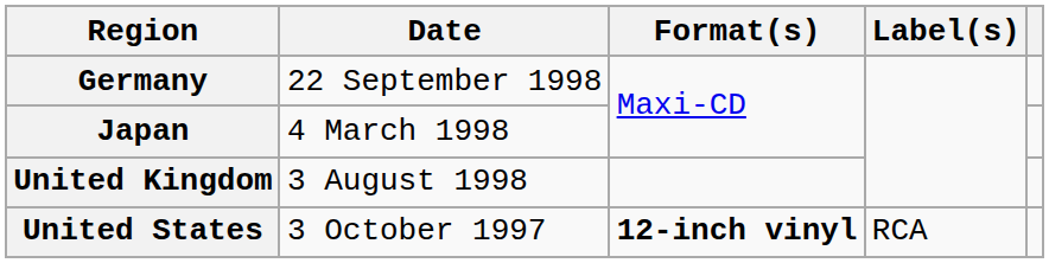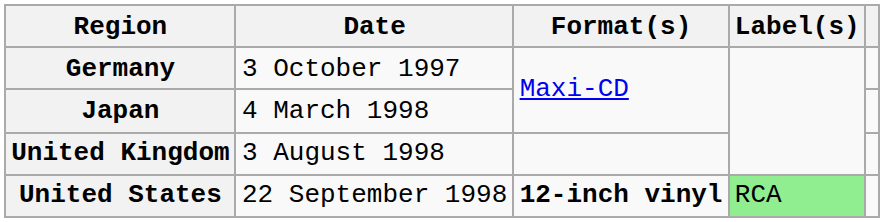Germany | Date: 22 September 1998 -> 3 October 1997
United States | Date: 3 October 1997 -> 22 September 1998
United States | Label(s): no background -> lightgreen background
